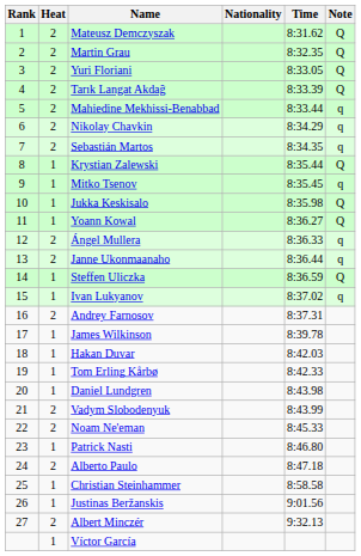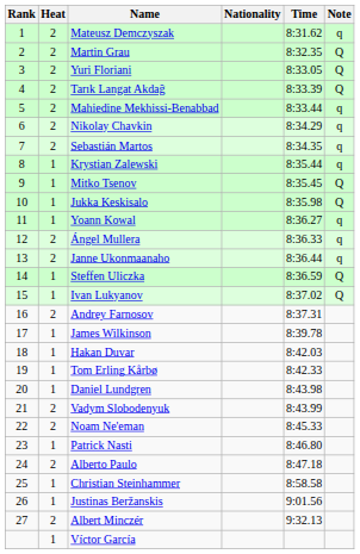Mateusz Demczyszak | Note: Q -> q
Krystian Zalewski | Note: Q -> q
Mitko Tsenov | Note: q -> Q
Yoann Kowal | Note: Q -> q
Ivan Lukyanov | Note: q -> Q
